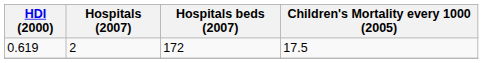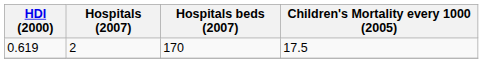0.619 | Hospitals beds (2007): 172 -> 170
